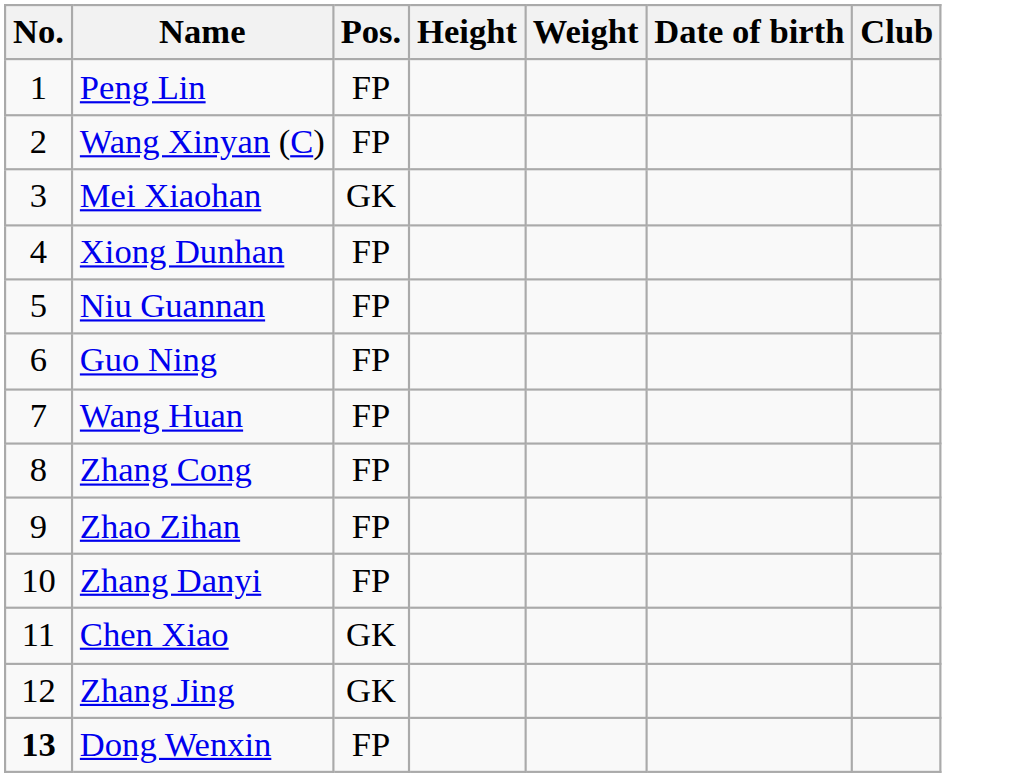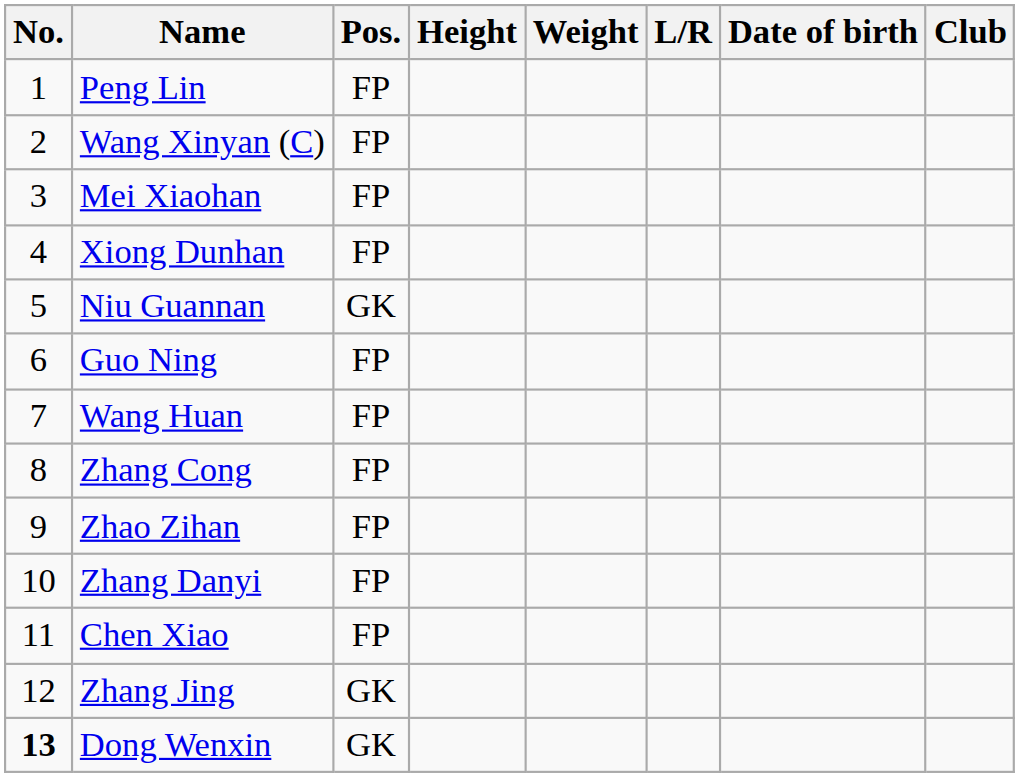+ column: L/R
Mei Xiaohan | Pos.: GK -> FP
Niu Guannan | Pos.: FP -> GK
Chen Xiao | Pos.: GK -> FP
Dong Wenxin | Pos.: FP -> GK
